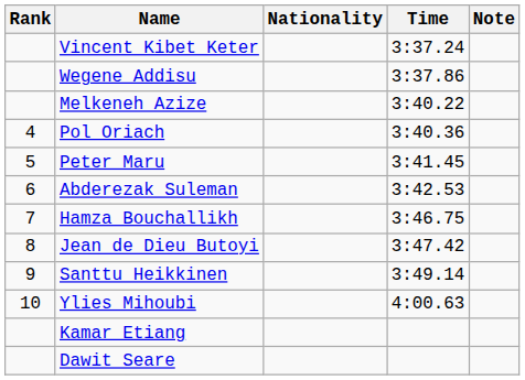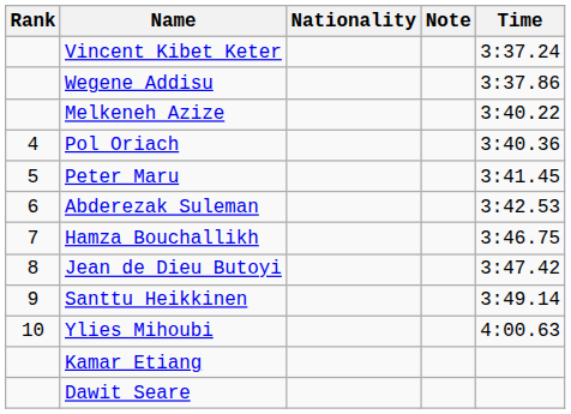columns swapped: Time <-> Note
